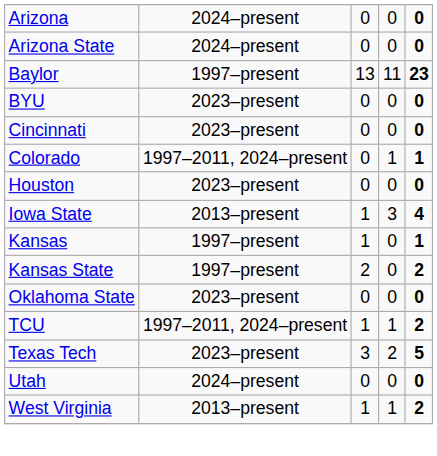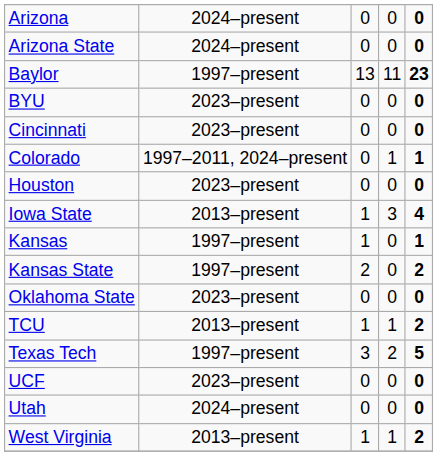TCU | column 2: 1997–2011, 2024–present -> 2013–present
Texas Tech | column 2: 2023–present -> 1997–present
+ row: UCF | 2023–present | 0 | 0 | 0
